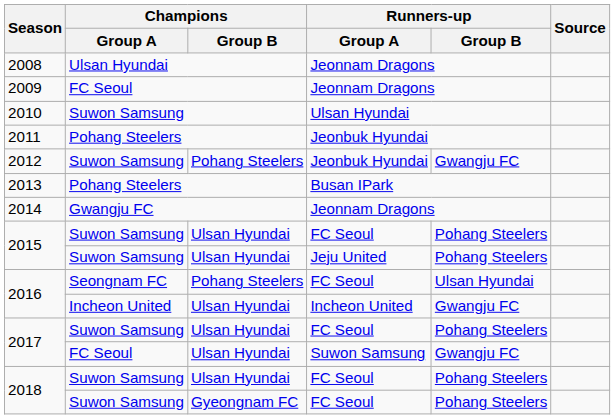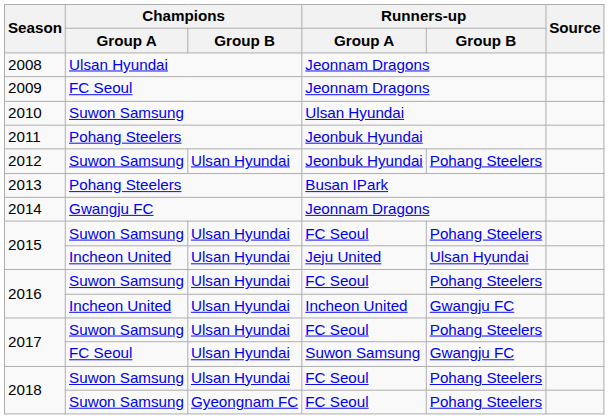2012 | Champions / Group B: Pohang Steelers -> Ulsan Hyundai
2012 | Runners-up / Group B: Gwangju FC -> Pohang Steelers
2015 / Jeju United | Champions / Group A: Suwon Samsung -> Incheon United
2015 / Jeju United | Runners-up / Group B: Pohang Steelers -> Ulsan Hyundai
2016 / FC Seoul | Champions / Group A: Seongnam FC -> Suwon Samsung
2016 / FC Seoul | Champions / Group B: Pohang Steelers -> Ulsan Hyundai
2016 / FC Seoul | Runners-up / Group B: Ulsan Hyundai -> Pohang Steelers
